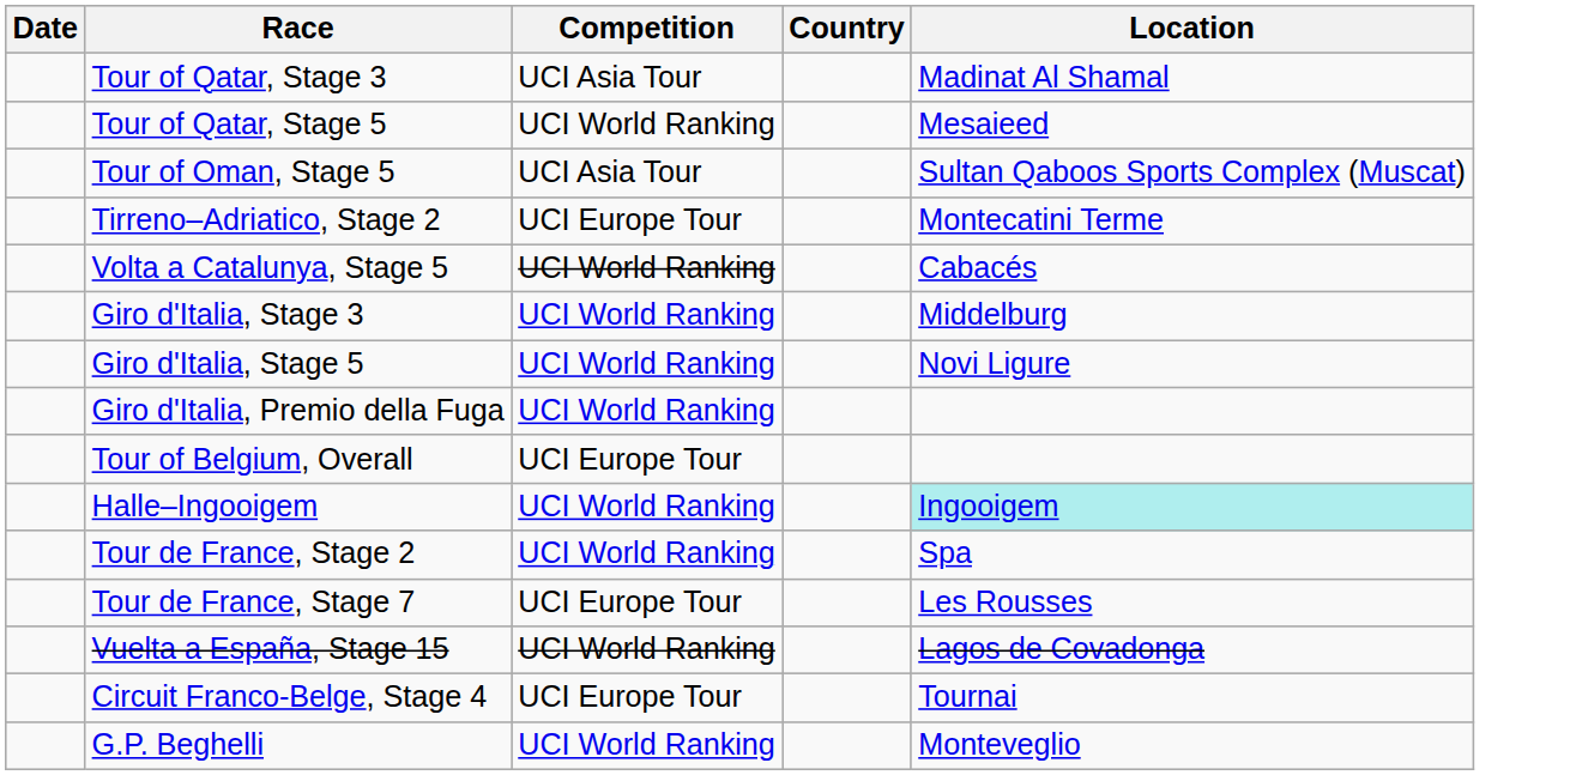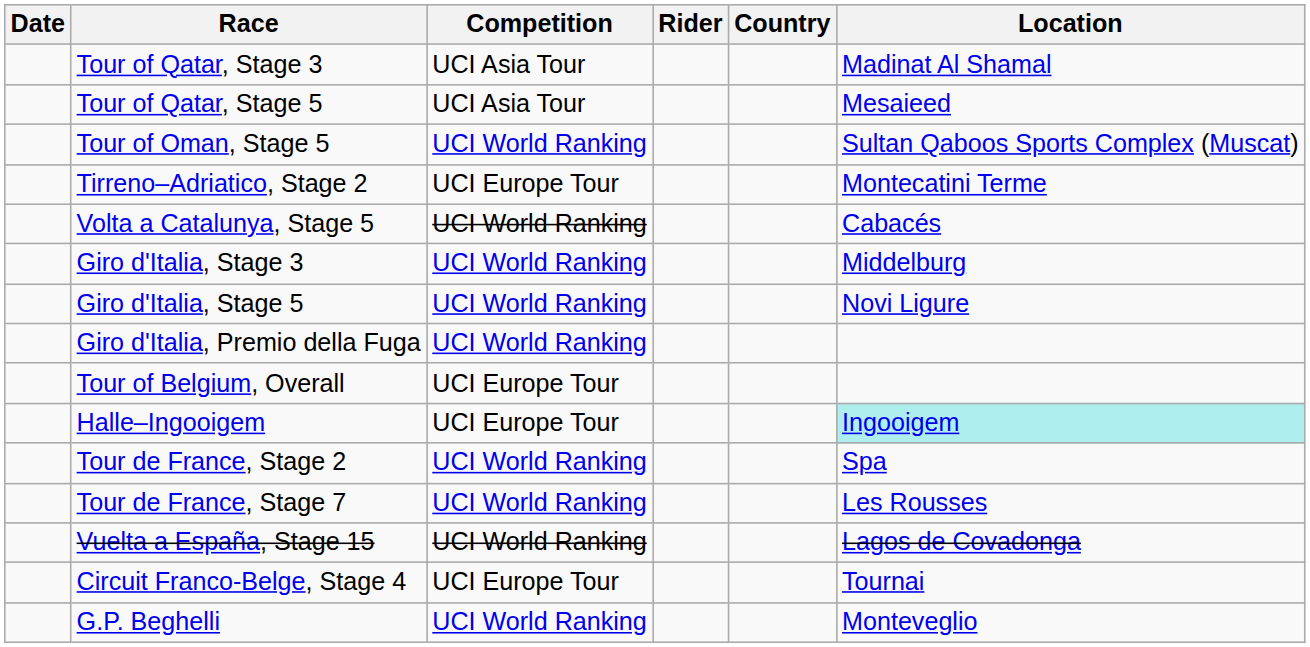+ column: Rider
Tour of Qatar, Stage 5 | Competition: UCI World Ranking -> UCI Asia Tour
Tour of Oman, Stage 5 | Competition: UCI Asia Tour -> UCI World Ranking
Halle–Ingooigem | Competition: UCI World Ranking -> UCI Europe Tour
Tour de France, Stage 7 | Competition: UCI Europe Tour -> UCI World Ranking
